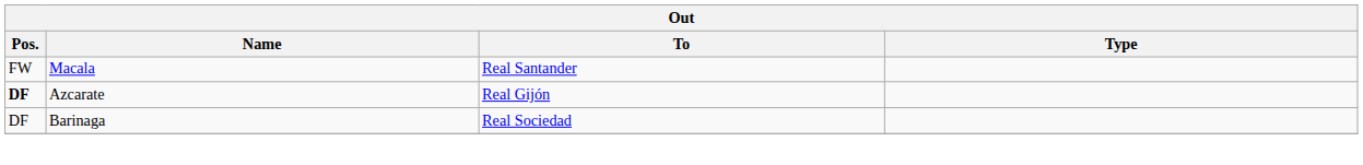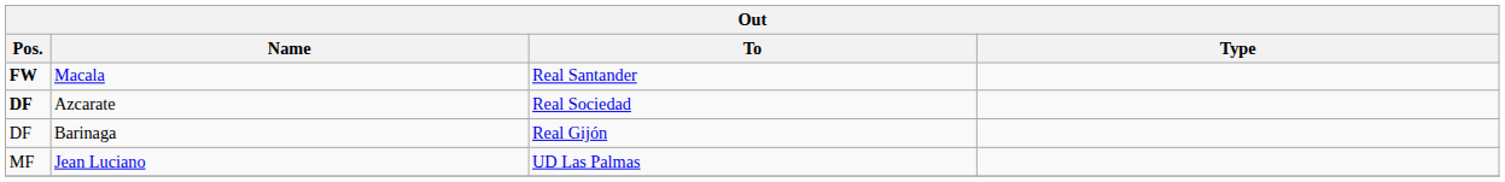Macala | Pos.: normal -> bold
Azcarate | To: Real Gijón -> Real Sociedad
Barinaga | To: Real Sociedad -> Real Gijón
+ row: MF | Jean Luciano | UD Las Palmas
